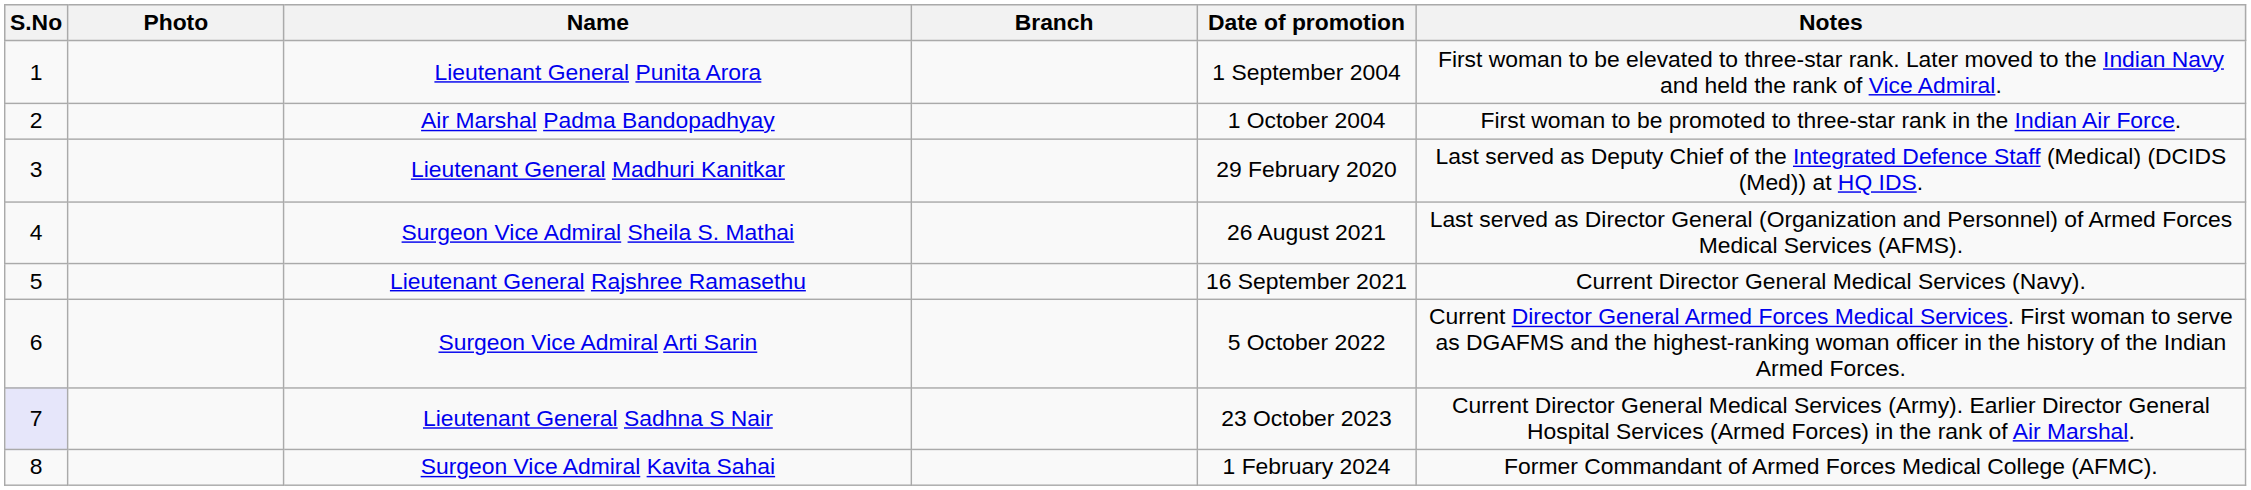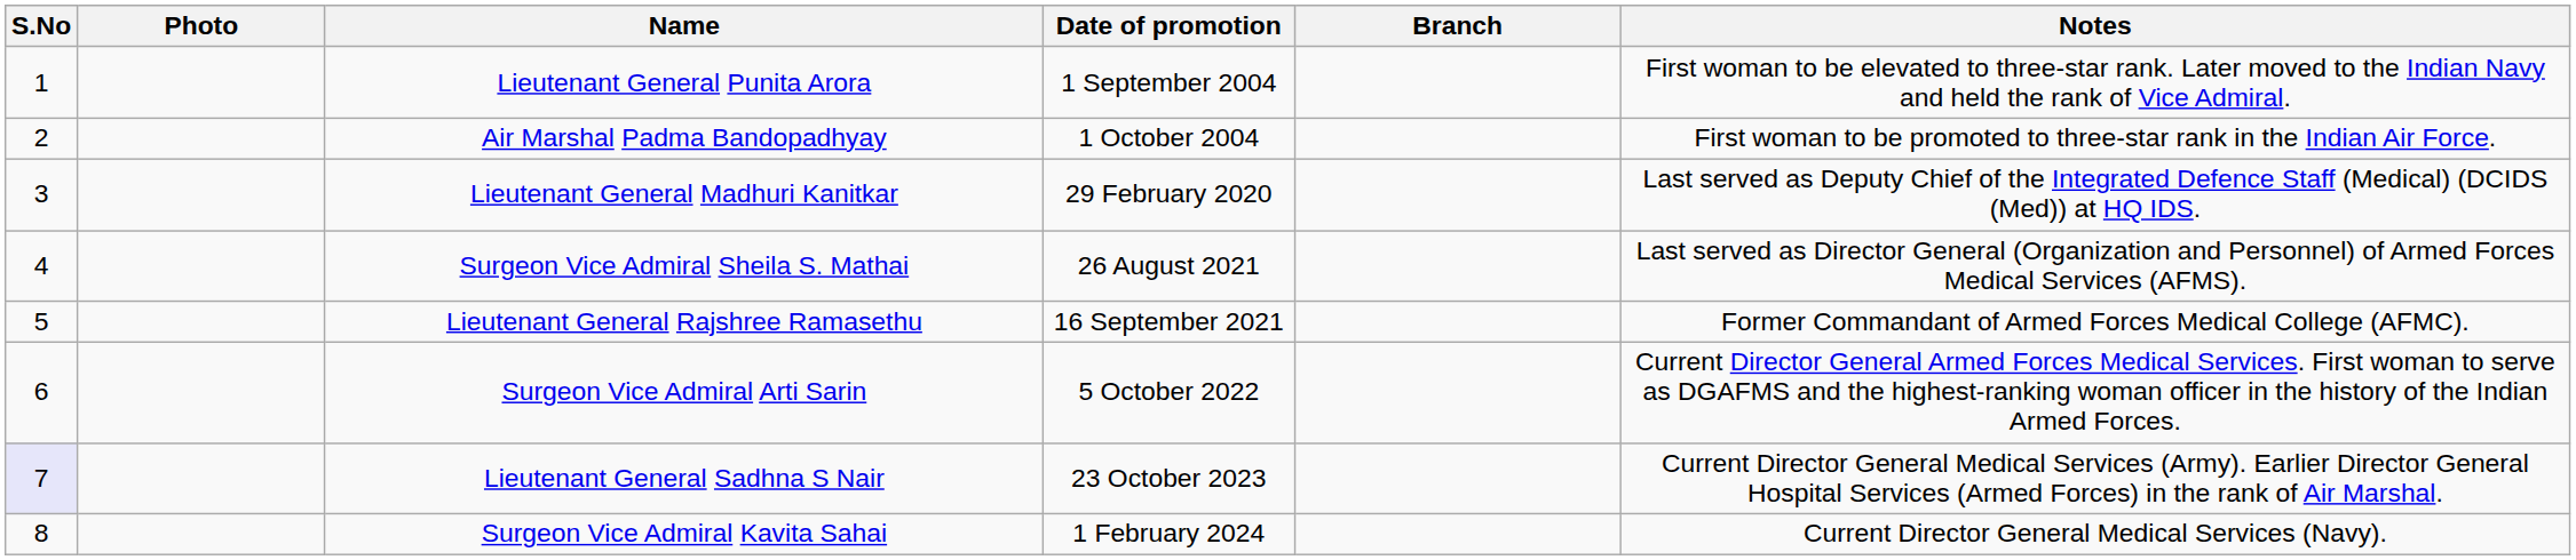columns swapped: Branch <-> Date of promotion
Lieutenant General Rajshree Ramasethu | Notes: Current Director General Medical Services (Navy). -> Former Commandant of Armed Forces Medical College (AFMC).
Surgeon Vice Admiral Kavita Sahai | Notes: Former Commandant of Armed Forces Medical College (AFMC). -> Current Director General Medical Services (Navy).
